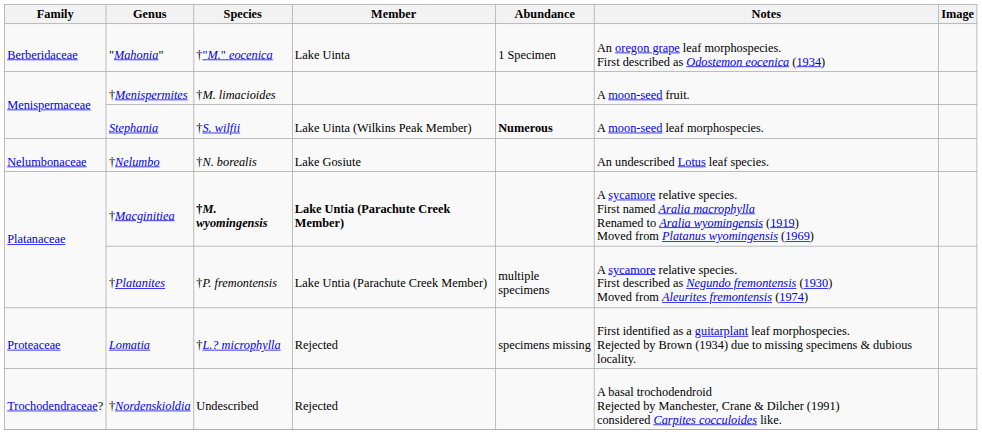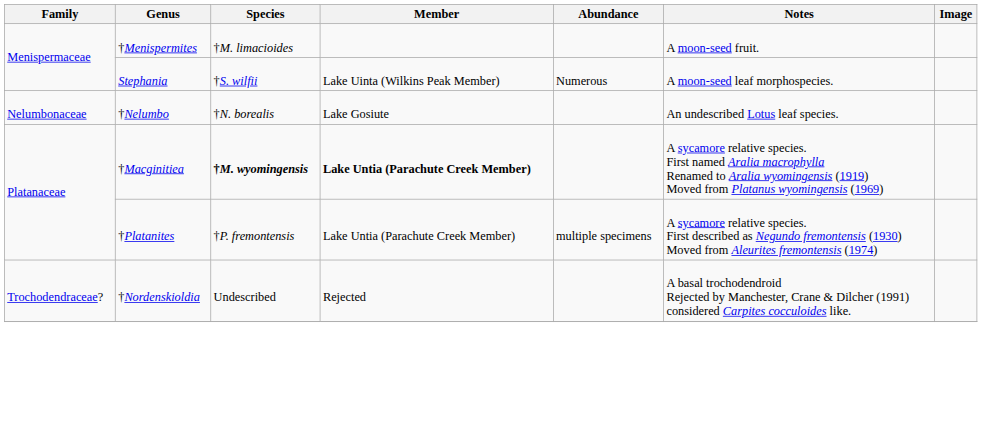- row: Berberidaceae | "Mahonia" | †"M." eocenica | Lake Uinta | 1 Specimen | An oregon grape leaf morphospecies. First described as Odostemon eocenica (1934)
Stephania | Abundance: bold -> normal
- row: Proteaceae | Lomatia | †L.? microphylla | Rejected | specimens missing | First identified as a guitarplant leaf morphospecies. Rejected by Brown (1934) due to missing specimens & dubious locality.
